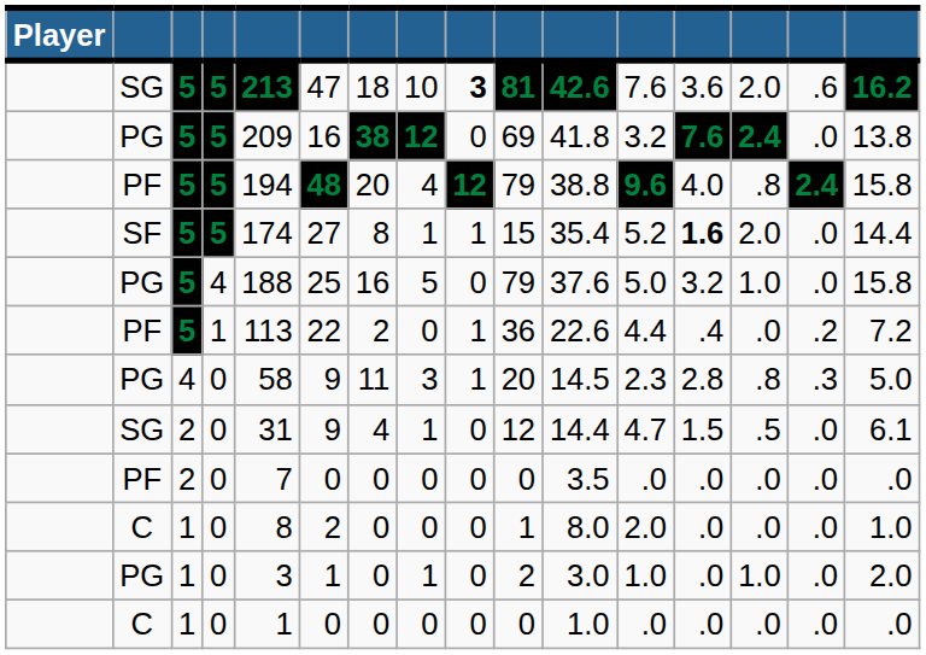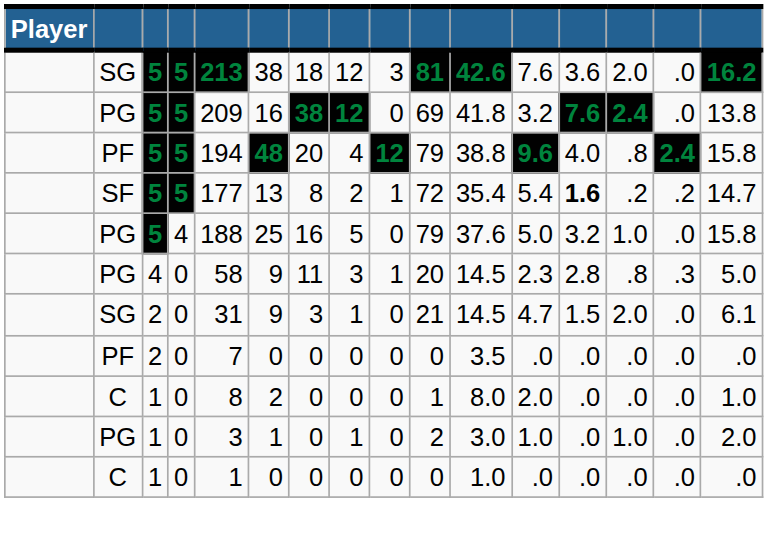SG / 5 | column 6: 47 -> 38
SG / 5 | column 8: 10 -> 12
SG / 5 | column 9: bold -> normal
SG / 5 | column 15: .6 -> .0
SF | column 5: 174 -> 177
SF | column 6: 27 -> 13
SF | column 8: 1 -> 2
SF | column 10: 15 -> 72
SF | column 12: 5.2 -> 5.4
SF | column 14: 2.0 -> .2
SF | column 15: .0 -> .2
SF | column 16: 14.4 -> 14.7
- row: PF | 5 | 1 | 113 | 22 | 2 | 0 | 1 | 36 | 22.6 | 4.4 | .4 | .0 | .2 | 7.2
SG / 0 | column 7: 4 -> 3
SG / 0 | column 10: 12 -> 21
SG / 0 | column 11: 14.4 -> 14.5
SG / 0 | column 14: .5 -> 2.0
